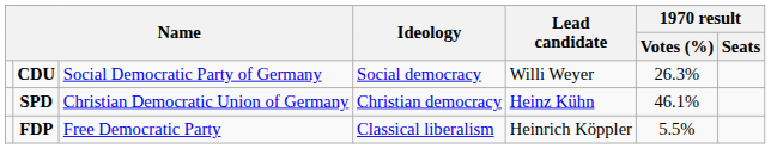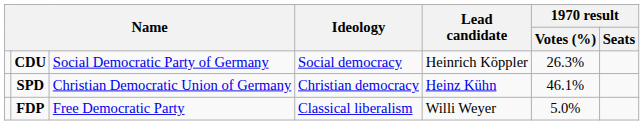CDU | Lead candidate: Willi Weyer -> Heinrich Köppler
FDP | Lead candidate: Heinrich Köppler -> Willi Weyer
FDP | 1970 result / Votes (%): 5.5% -> 5.0%
